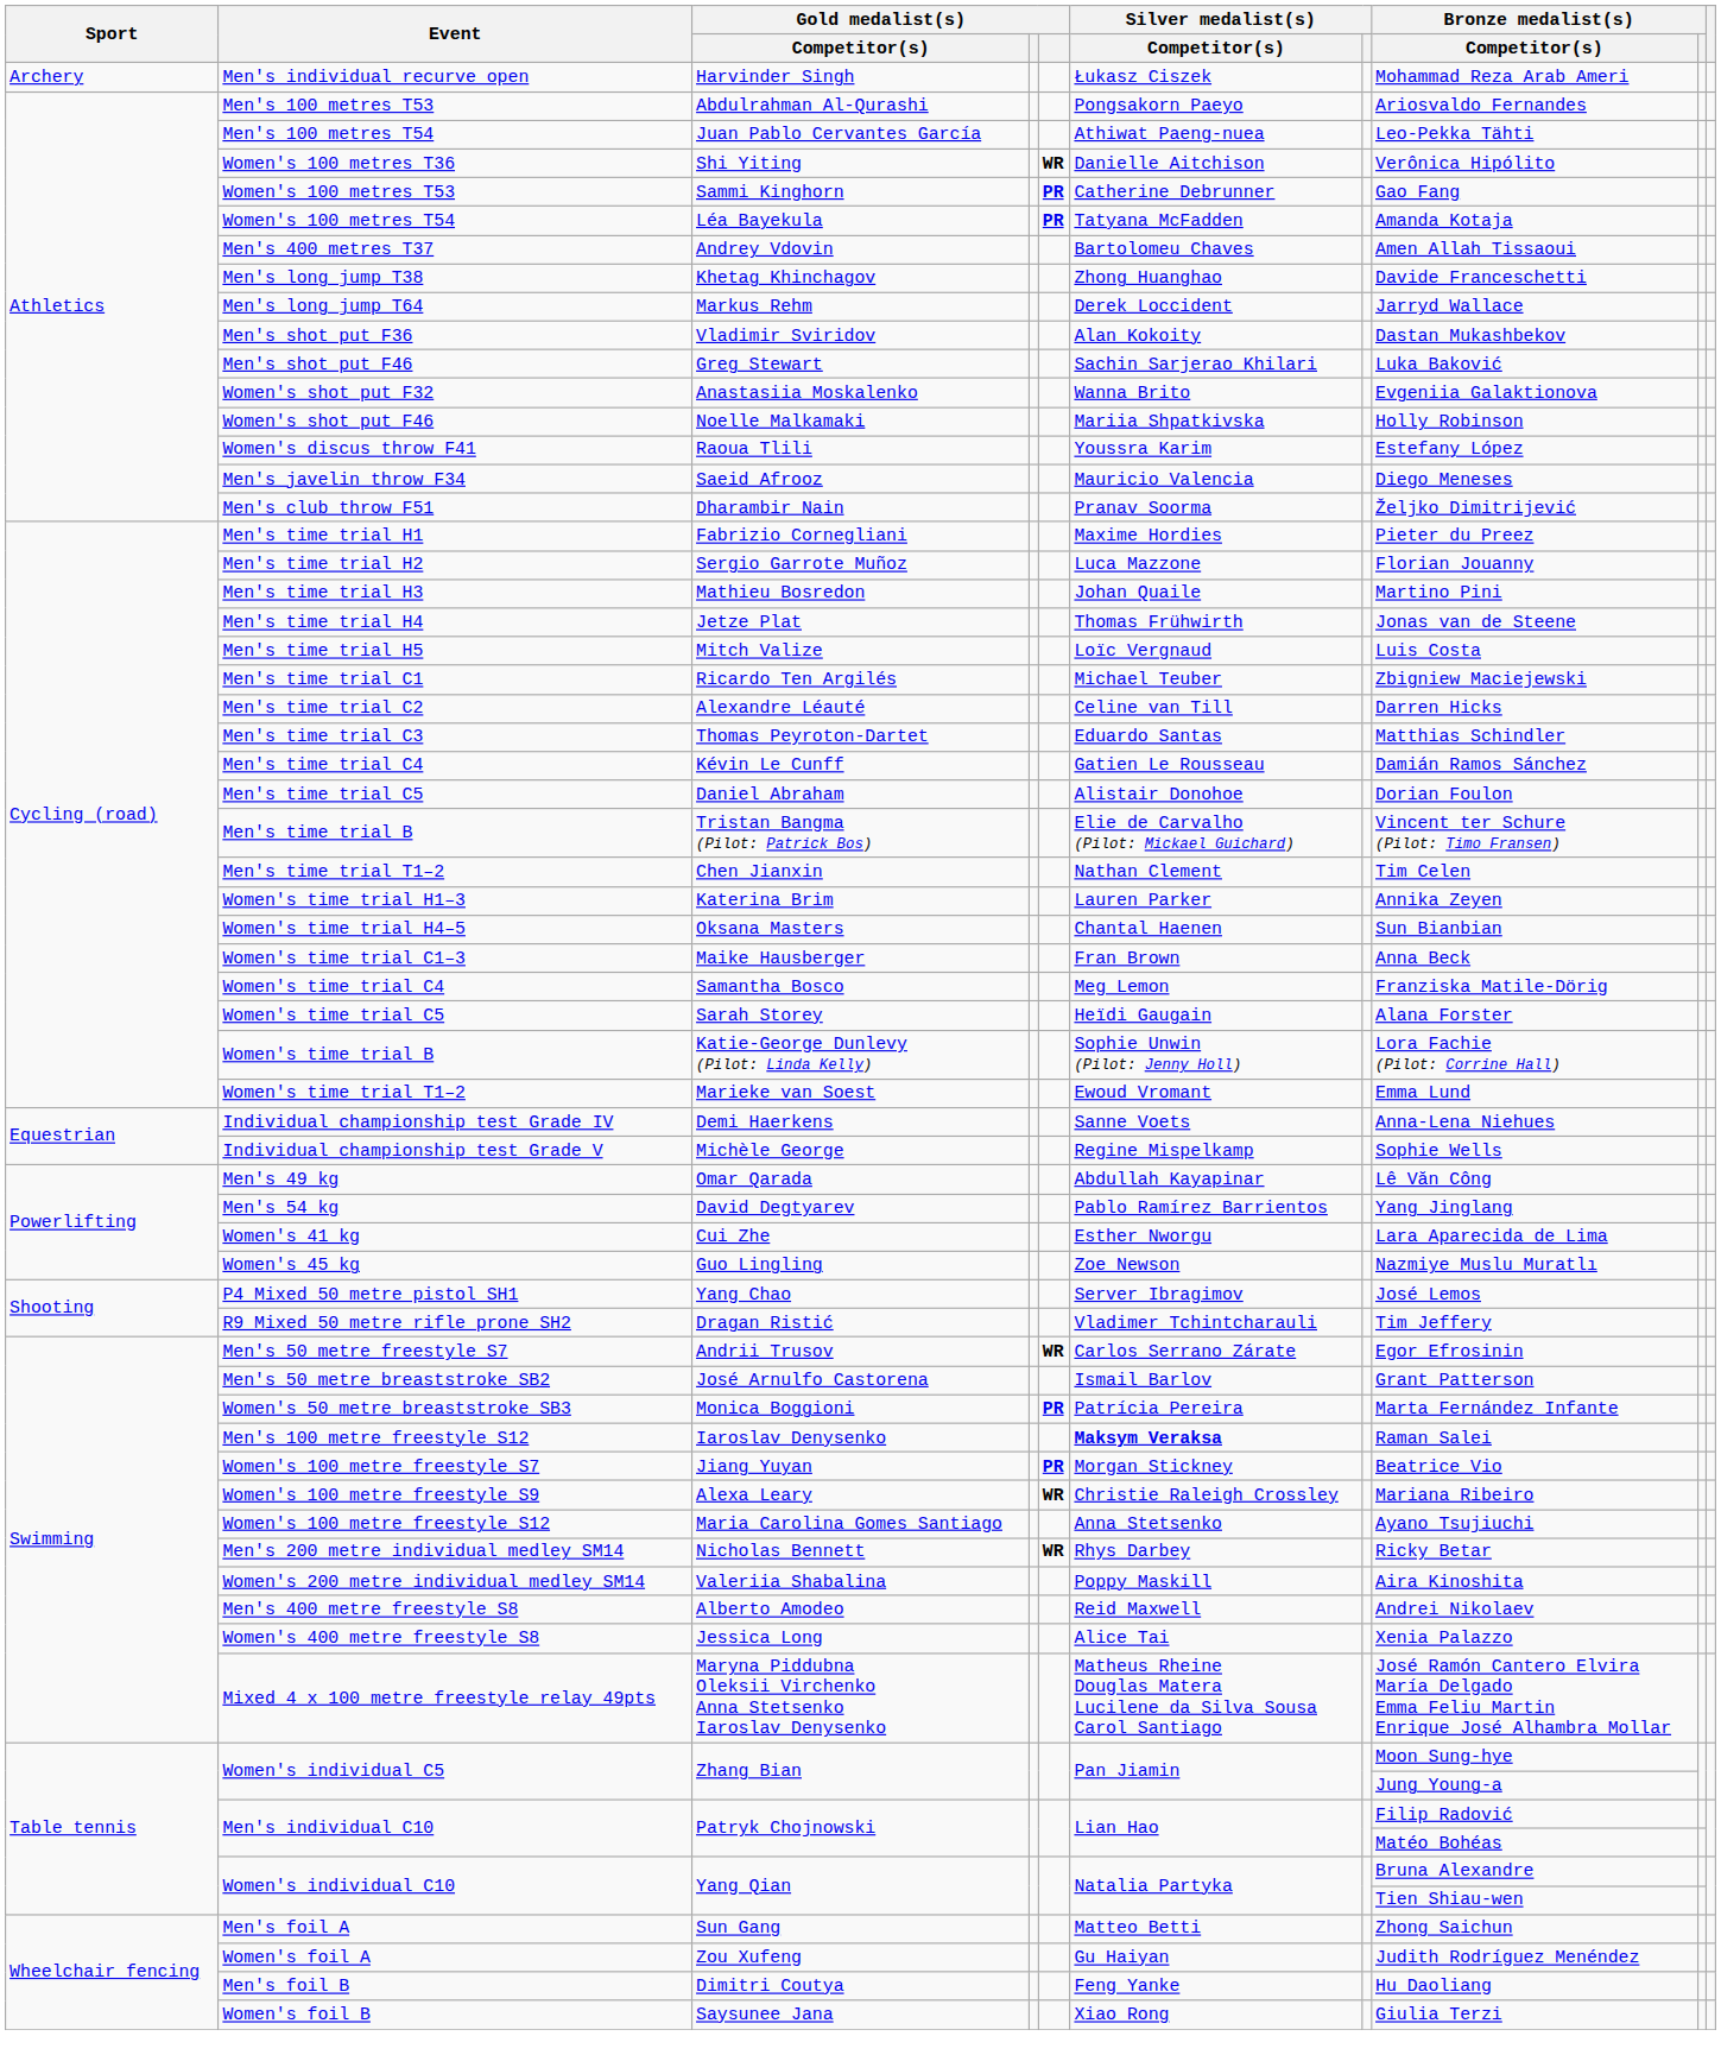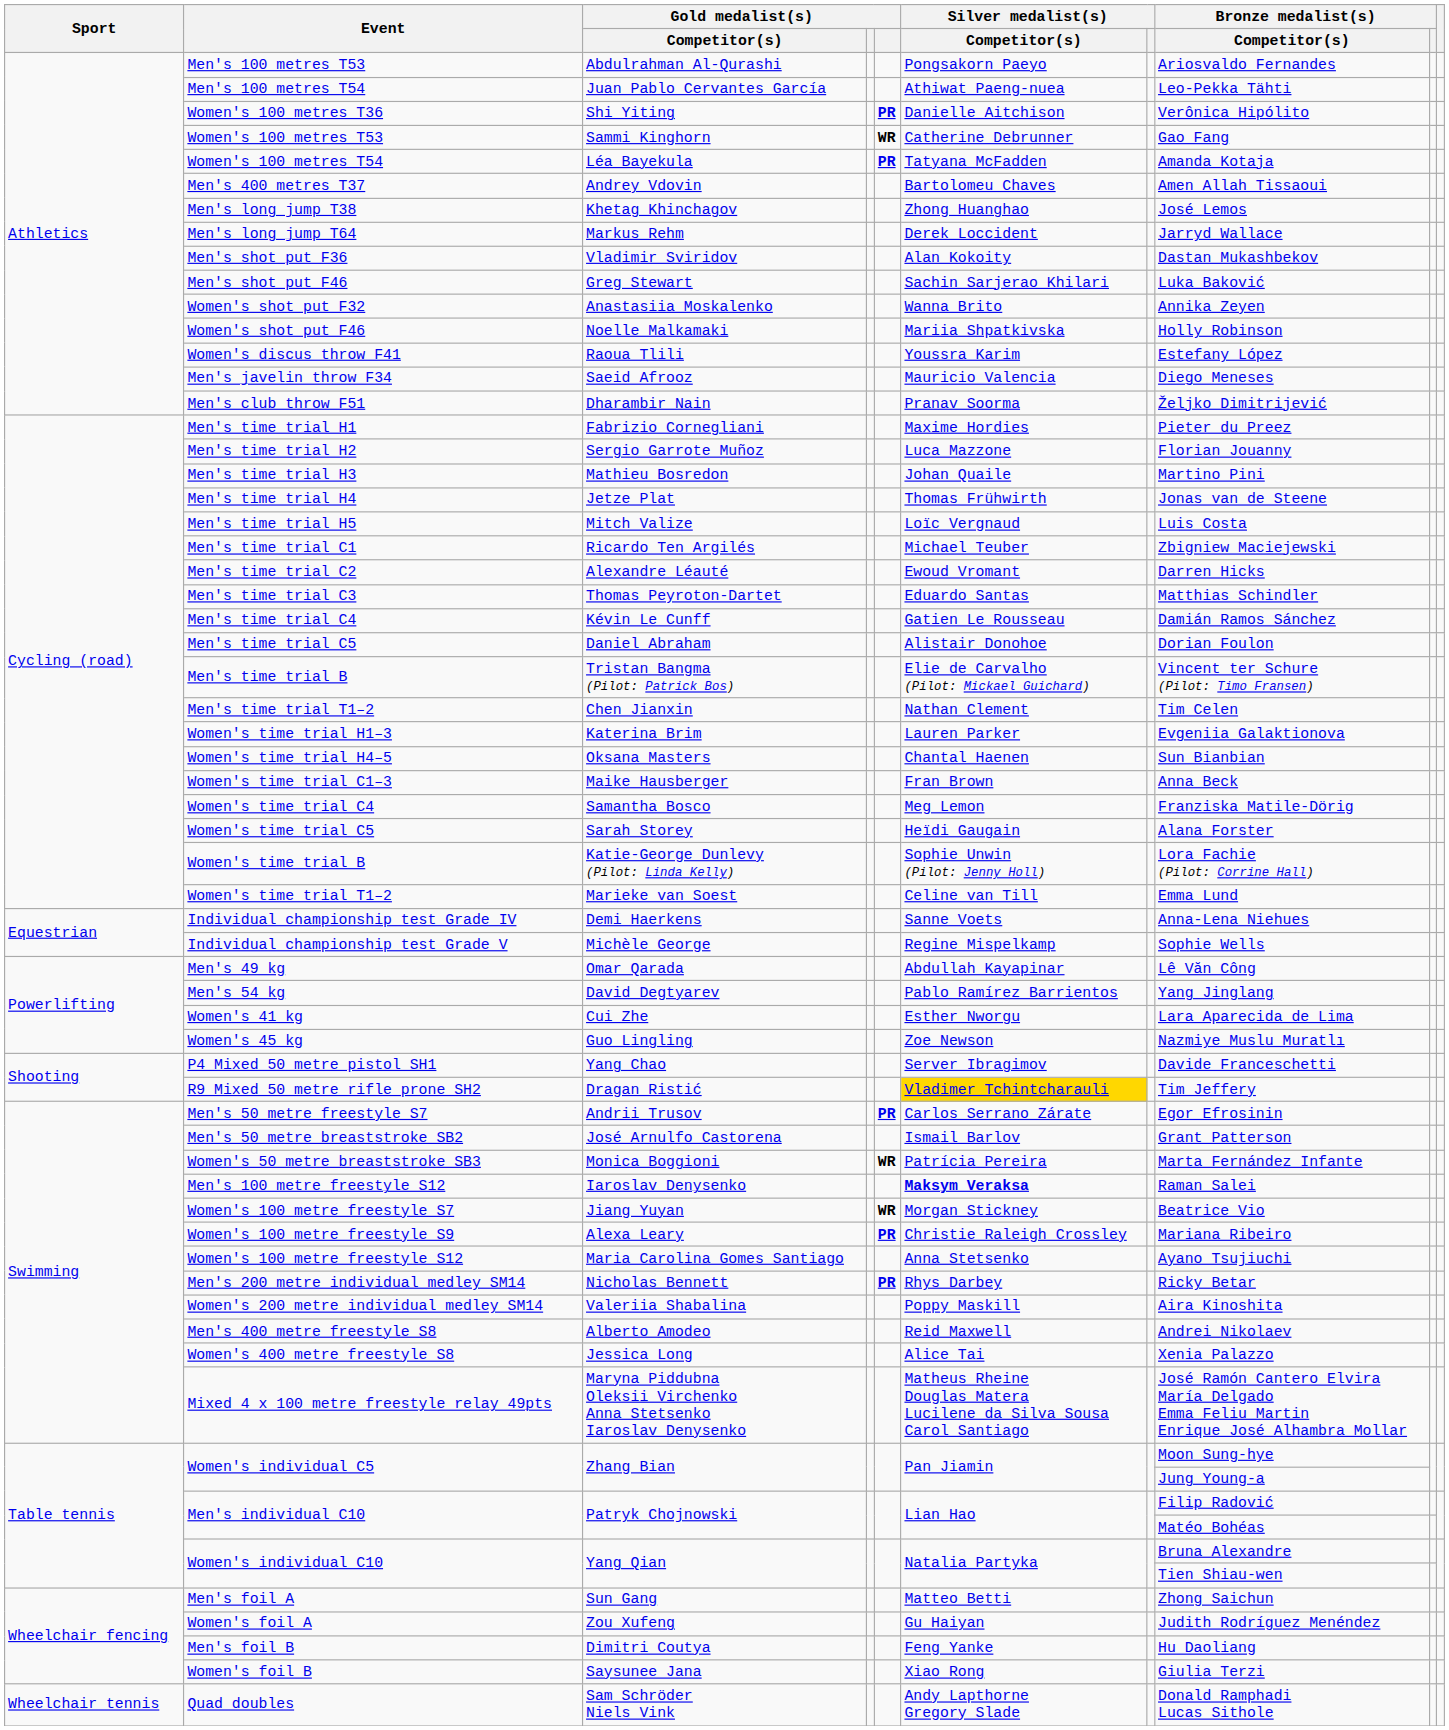- row: Archery | Men's individual recurve open | Harvinder Singh | Łukasz Ciszek | Mohammad Reza Arab Ameri
Women's 100 metres T36 | column 5: WR -> PR
Women's 100 metres T53 | column 5: PR -> WR
Men's long jump T38 | Bronze medalist(s) / Competitor(s): Davide Franceschetti -> José Lemos
Women's shot put F32 | Bronze medalist(s) / Competitor(s): Evgeniia Galaktionova -> Annika Zeyen
Men's time trial C2 | Silver medalist(s) / Competitor(s): Celine van Till -> Ewoud Vromant
Women's time trial H1–3 | Bronze medalist(s) / Competitor(s): Annika Zeyen -> Evgeniia Galaktionova
Women's time trial T1–2 | Silver medalist(s) / Competitor(s): Ewoud Vromant -> Celine van Till
P4 Mixed 50 metre pistol SH1 | Bronze medalist(s) / Competitor(s): José Lemos -> Davide Franceschetti
R9 Mixed 50 metre rifle prone SH2 | Silver medalist(s) / Competitor(s): no background -> gold background
Men's 50 metre freestyle S7 | column 5: WR -> PR
Women's 50 metre breaststroke SB3 | column 5: PR -> WR
Women's 100 metre freestyle S7 | column 5: PR -> WR
Women's 100 metre freestyle S9 | column 5: WR -> PR
Men's 200 metre individual medley SM14 | column 5: WR -> PR
+ row: Wheelchair tennis | Quad doubles | Sam Schröder Niels Vink | Andy Lapthorne Gregory Slade | Donald Ramphadi Lucas Sithole
